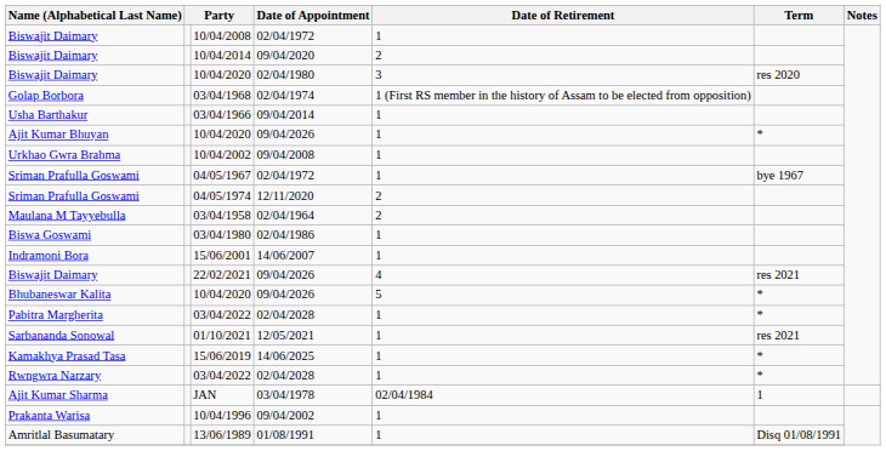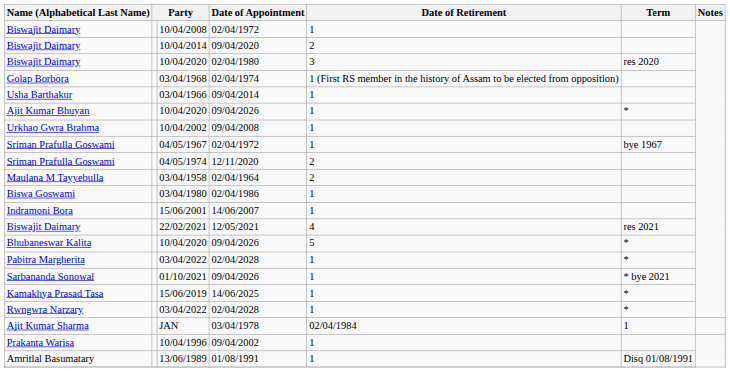22/02/2021 | Date of Appointment: 09/04/2026 -> 12/05/2021
01/10/2021 | Date of Appointment: 12/05/2021 -> 09/04/2026
01/10/2021 | Term: res 2021 -> * bye 2021
